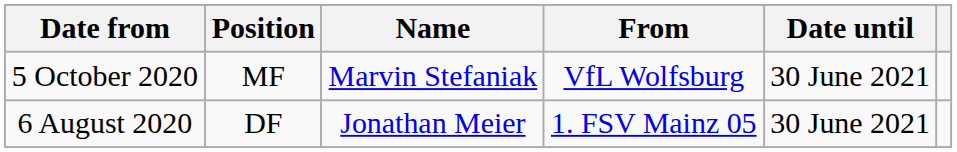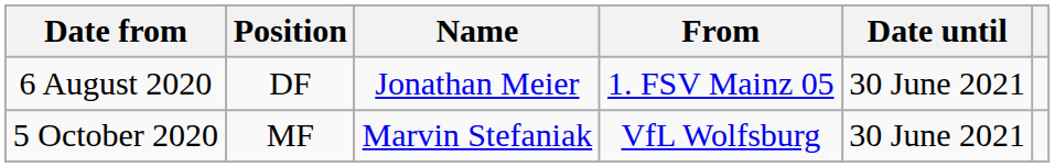rows swapped: 6 August 2020 <-> 5 October 2020
